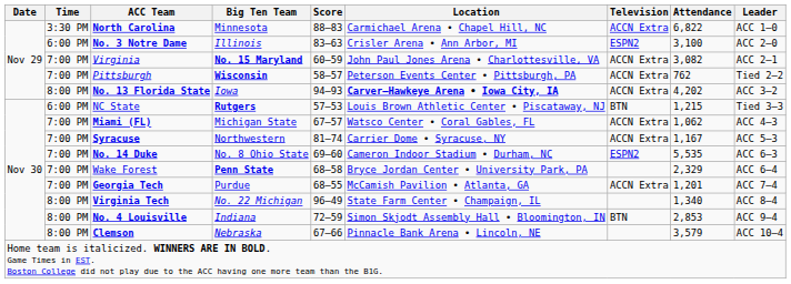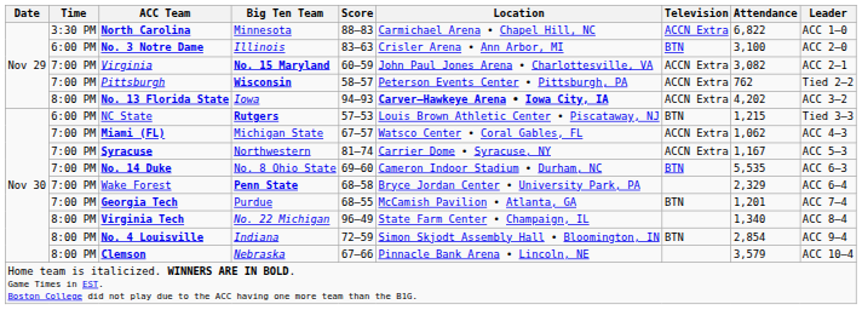No. 3 Notre Dame | Television: ESPN2 -> BTN
No. 14 Duke | Television: ESPN2 -> BTN
Georgia Tech | Television: ACCN Extra -> BTN
No. 4 Louisville | Attendance: 2,853 -> 2,854
